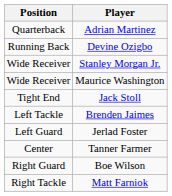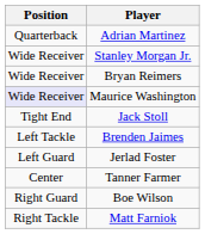- row: Running Back | Devine Ozigbo
+ row: Wide Receiver | Bryan Reimers
Maurice Washington | Position: no background -> lavender background
